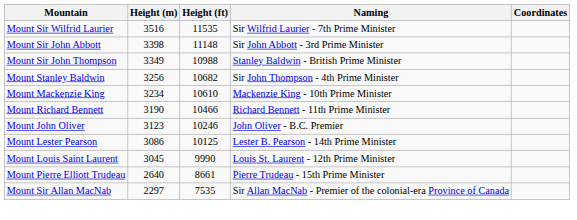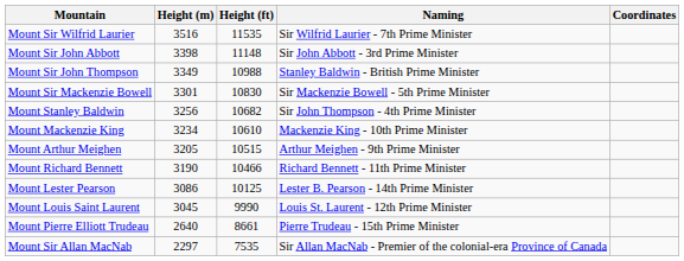+ row: Mount Sir Mackenzie Bowell | 3301 | 10830 | Sir Mackenzie Bowell - 5th Prime Minister
+ row: Mount Arthur Meighen | 3205 | 10515 | Arthur Meighen - 9th Prime Minister
- row: Mount John Oliver | 3123 | 10246 | John Oliver - B.C. Premier
